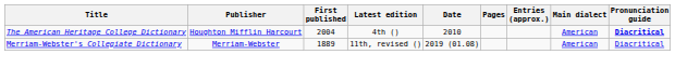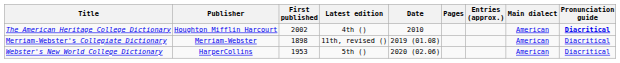The American Heritage College Dictionary | First published: 2004 -> 2002
Merriam-Webster's Collegiate Dictionary | First published: 1889 -> 1898
+ row: Webster's New World College Dictionary | HarperCollins | 1953 | 5th () | 2020 (02.06) | American | Diacritical
